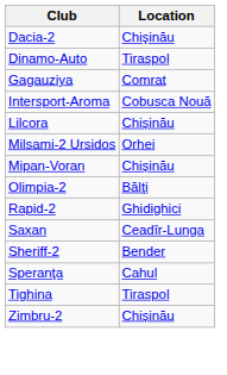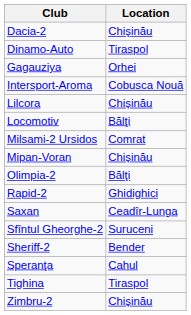Gagauziya | Location: Comrat -> Orhei
+ row: Locomotiv | Bălţi
Milsami-2 Ursidos | Location: Orhei -> Comrat
+ row: Sfîntul Gheorghe-2 | Suruceni
